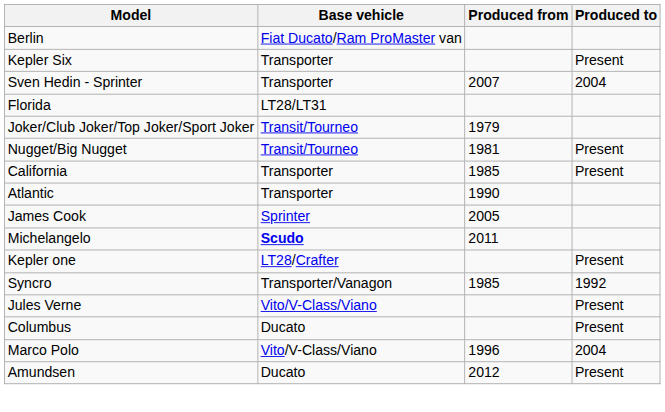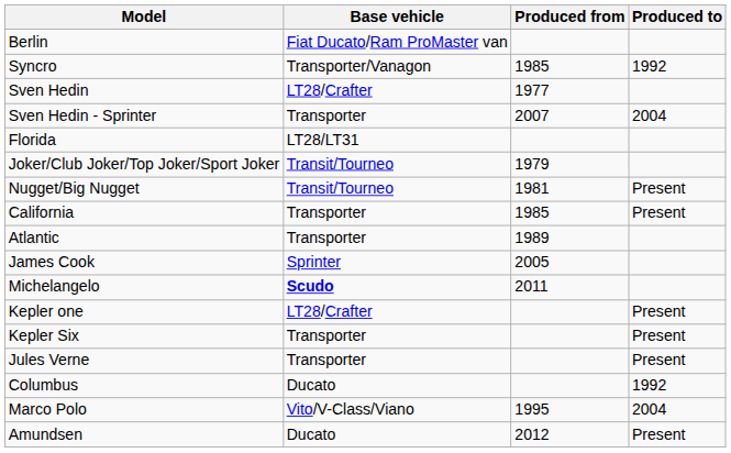rows swapped: Syncro <-> Kepler Six
+ row: Sven Hedin | LT28/Crafter | 1977
Atlantic | Produced from: 1990 -> 1989
Jules Verne | Base vehicle: Vito/V-Class/Viano -> Transporter
Columbus | Produced to: Present -> 1992
Marco Polo | Produced from: 1996 -> 1995
